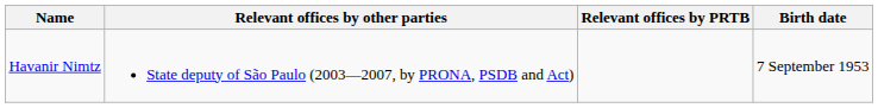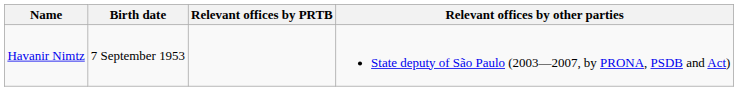columns swapped: Birth date <-> Relevant offices by other parties
